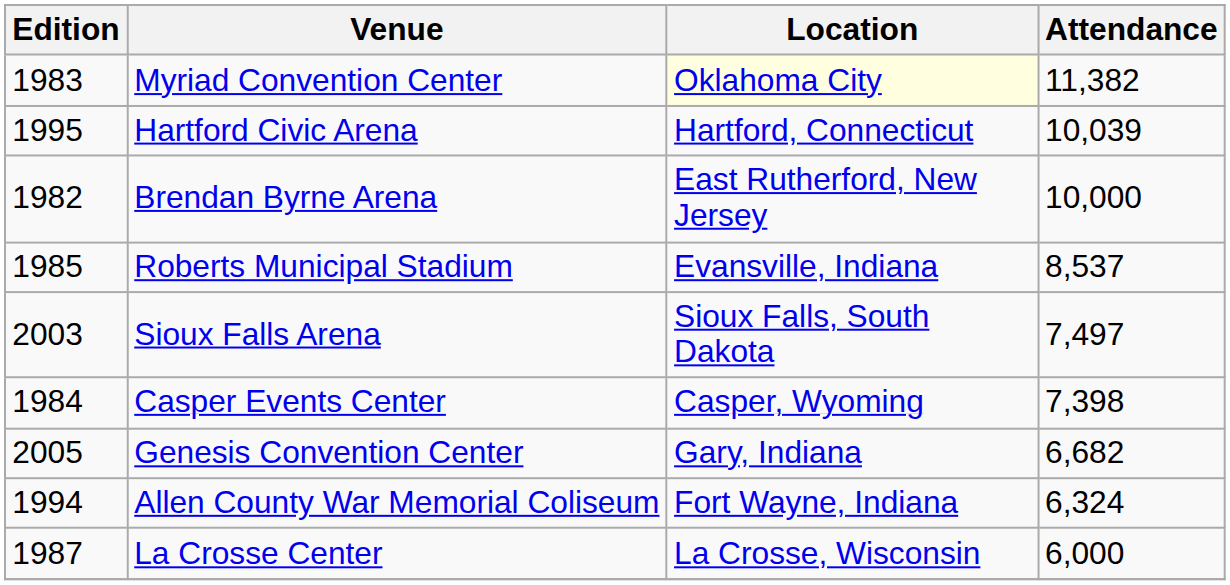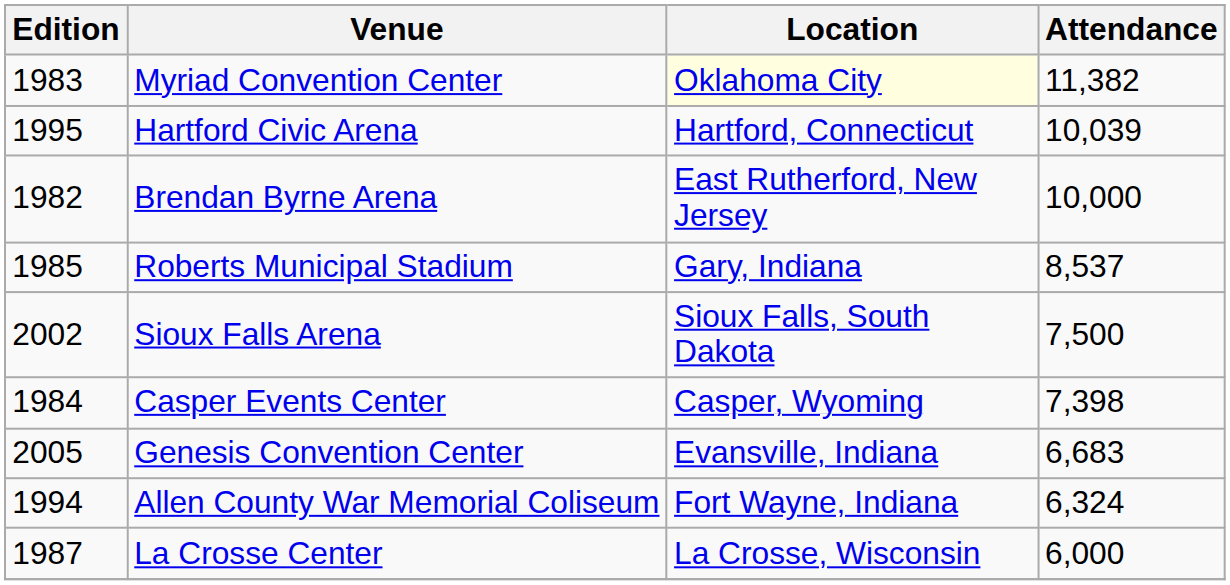Roberts Municipal Stadium | Location: Evansville, Indiana -> Gary, Indiana
Sioux Falls Arena | Edition: 2003 -> 2002
Sioux Falls Arena | Attendance: 7,497 -> 7,500
Genesis Convention Center | Location: Gary, Indiana -> Evansville, Indiana
Genesis Convention Center | Attendance: 6,682 -> 6,683
